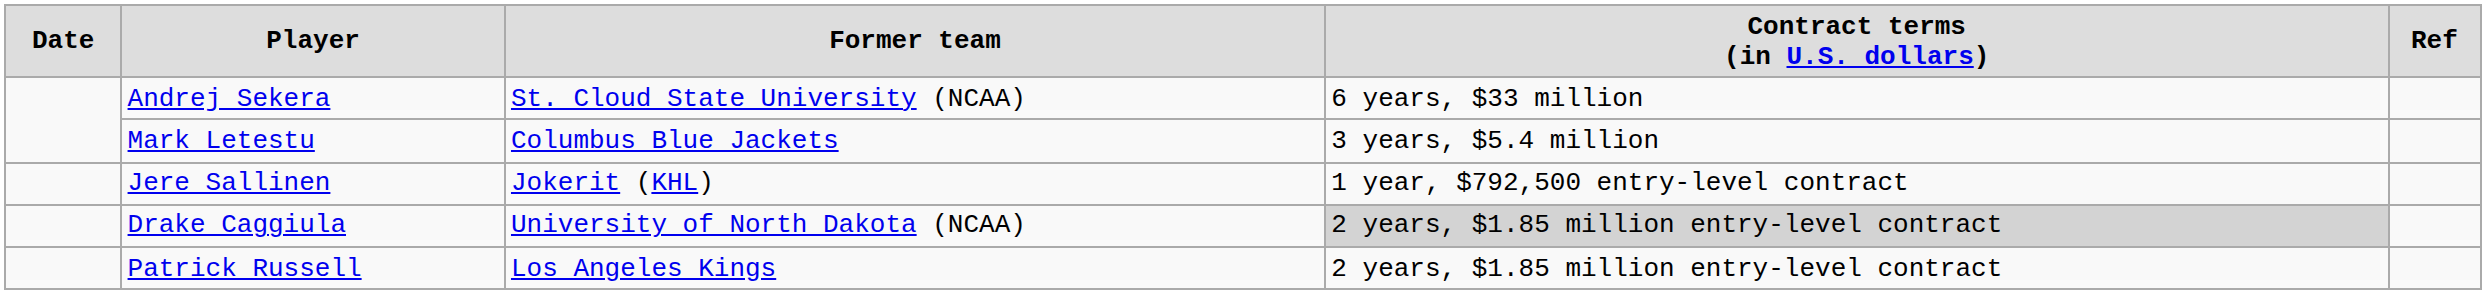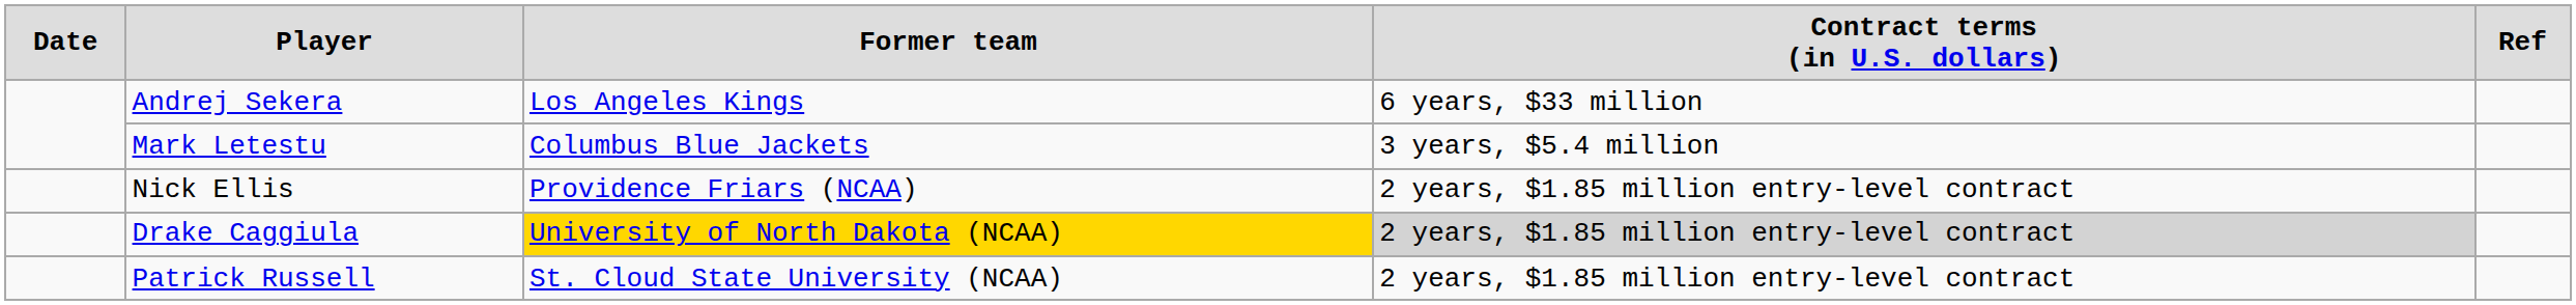Andrej Sekera | column 3: St. Cloud State University (NCAA) -> Los Angeles Kings
- row: Jere Sallinen | Jokerit (KHL) | 1 year, $792,500 entry-level contract
+ row: Nick Ellis | Providence Friars (NCAA) | 2 years, $1.85 million entry-level contract
Drake Caggiula | column 3: no background -> gold background
Patrick Russell | column 3: Los Angeles Kings -> St. Cloud State University (NCAA)
